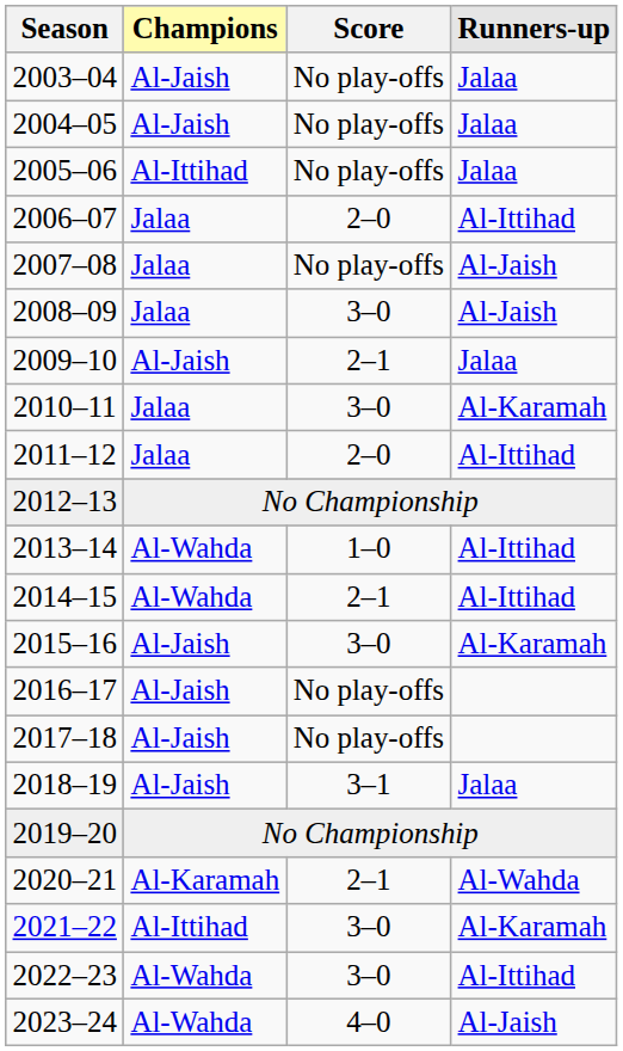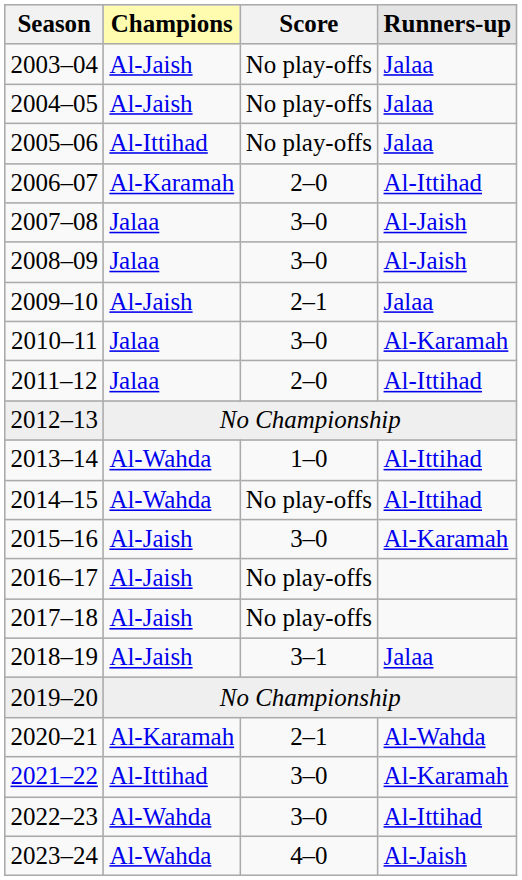2006–07 | Champions: Jalaa -> Al-Karamah
2007–08 | Score: No play-offs -> 3–0
2014–15 | Score: 2–1 -> No play-offs
